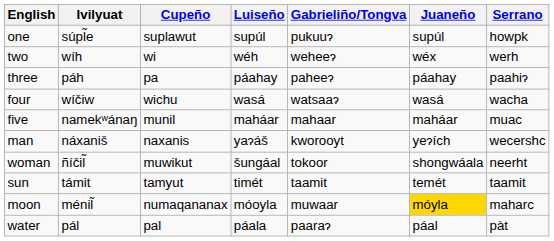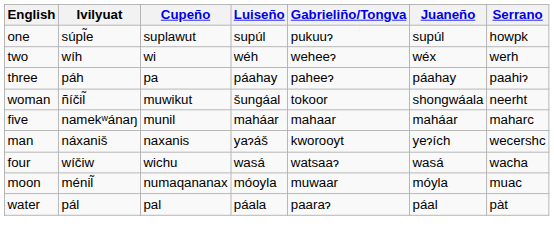rows swapped: four <-> woman
five | Serrano: muac -> maharc
- row: sun | támit | tamyut | timét | taamit | temét | taamit
moon | Juaneño: gold background -> no background
moon | Serrano: maharc -> muac
